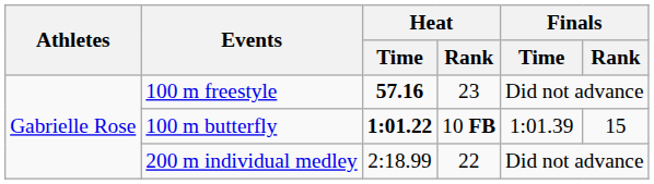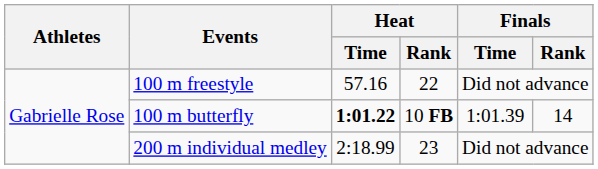100 m freestyle | Heat / Time: bold -> normal
100 m freestyle | Heat / Rank: 23 -> 22
100 m butterfly | Finals / Rank: 15 -> 14
200 m individual medley | Heat / Rank: 22 -> 23
